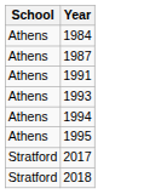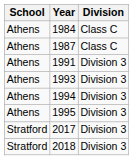+ column: Division | Class C | Class C | Division 3 | Division 3 | Division 3 | Division 3 | Division 3 | Division 3
